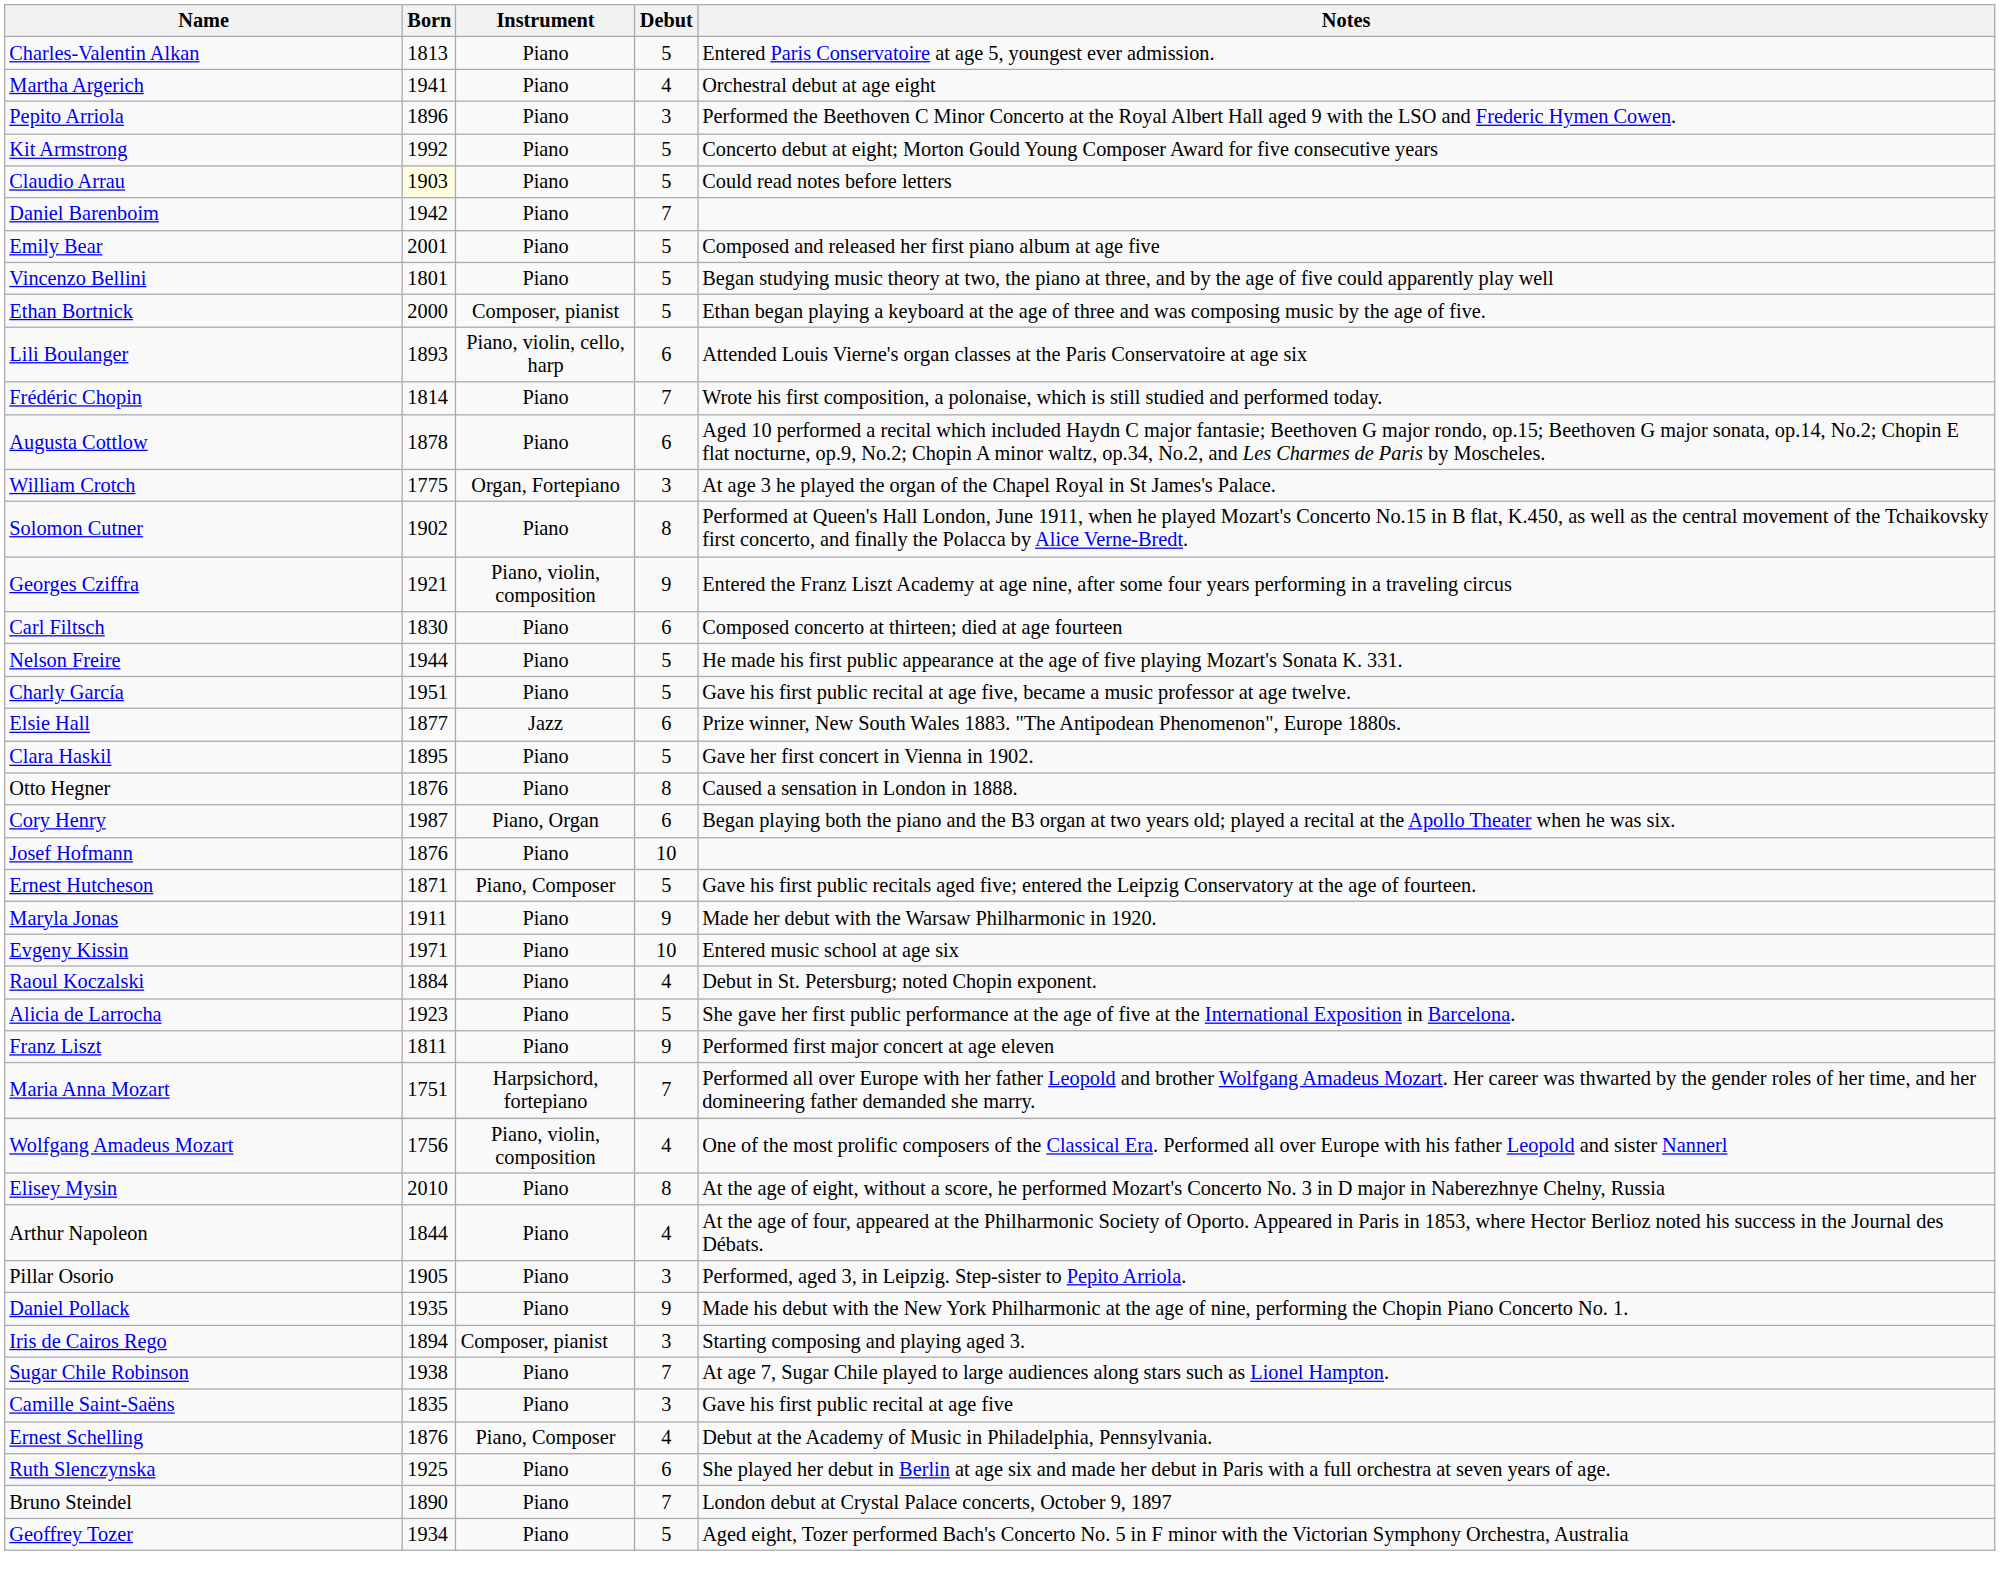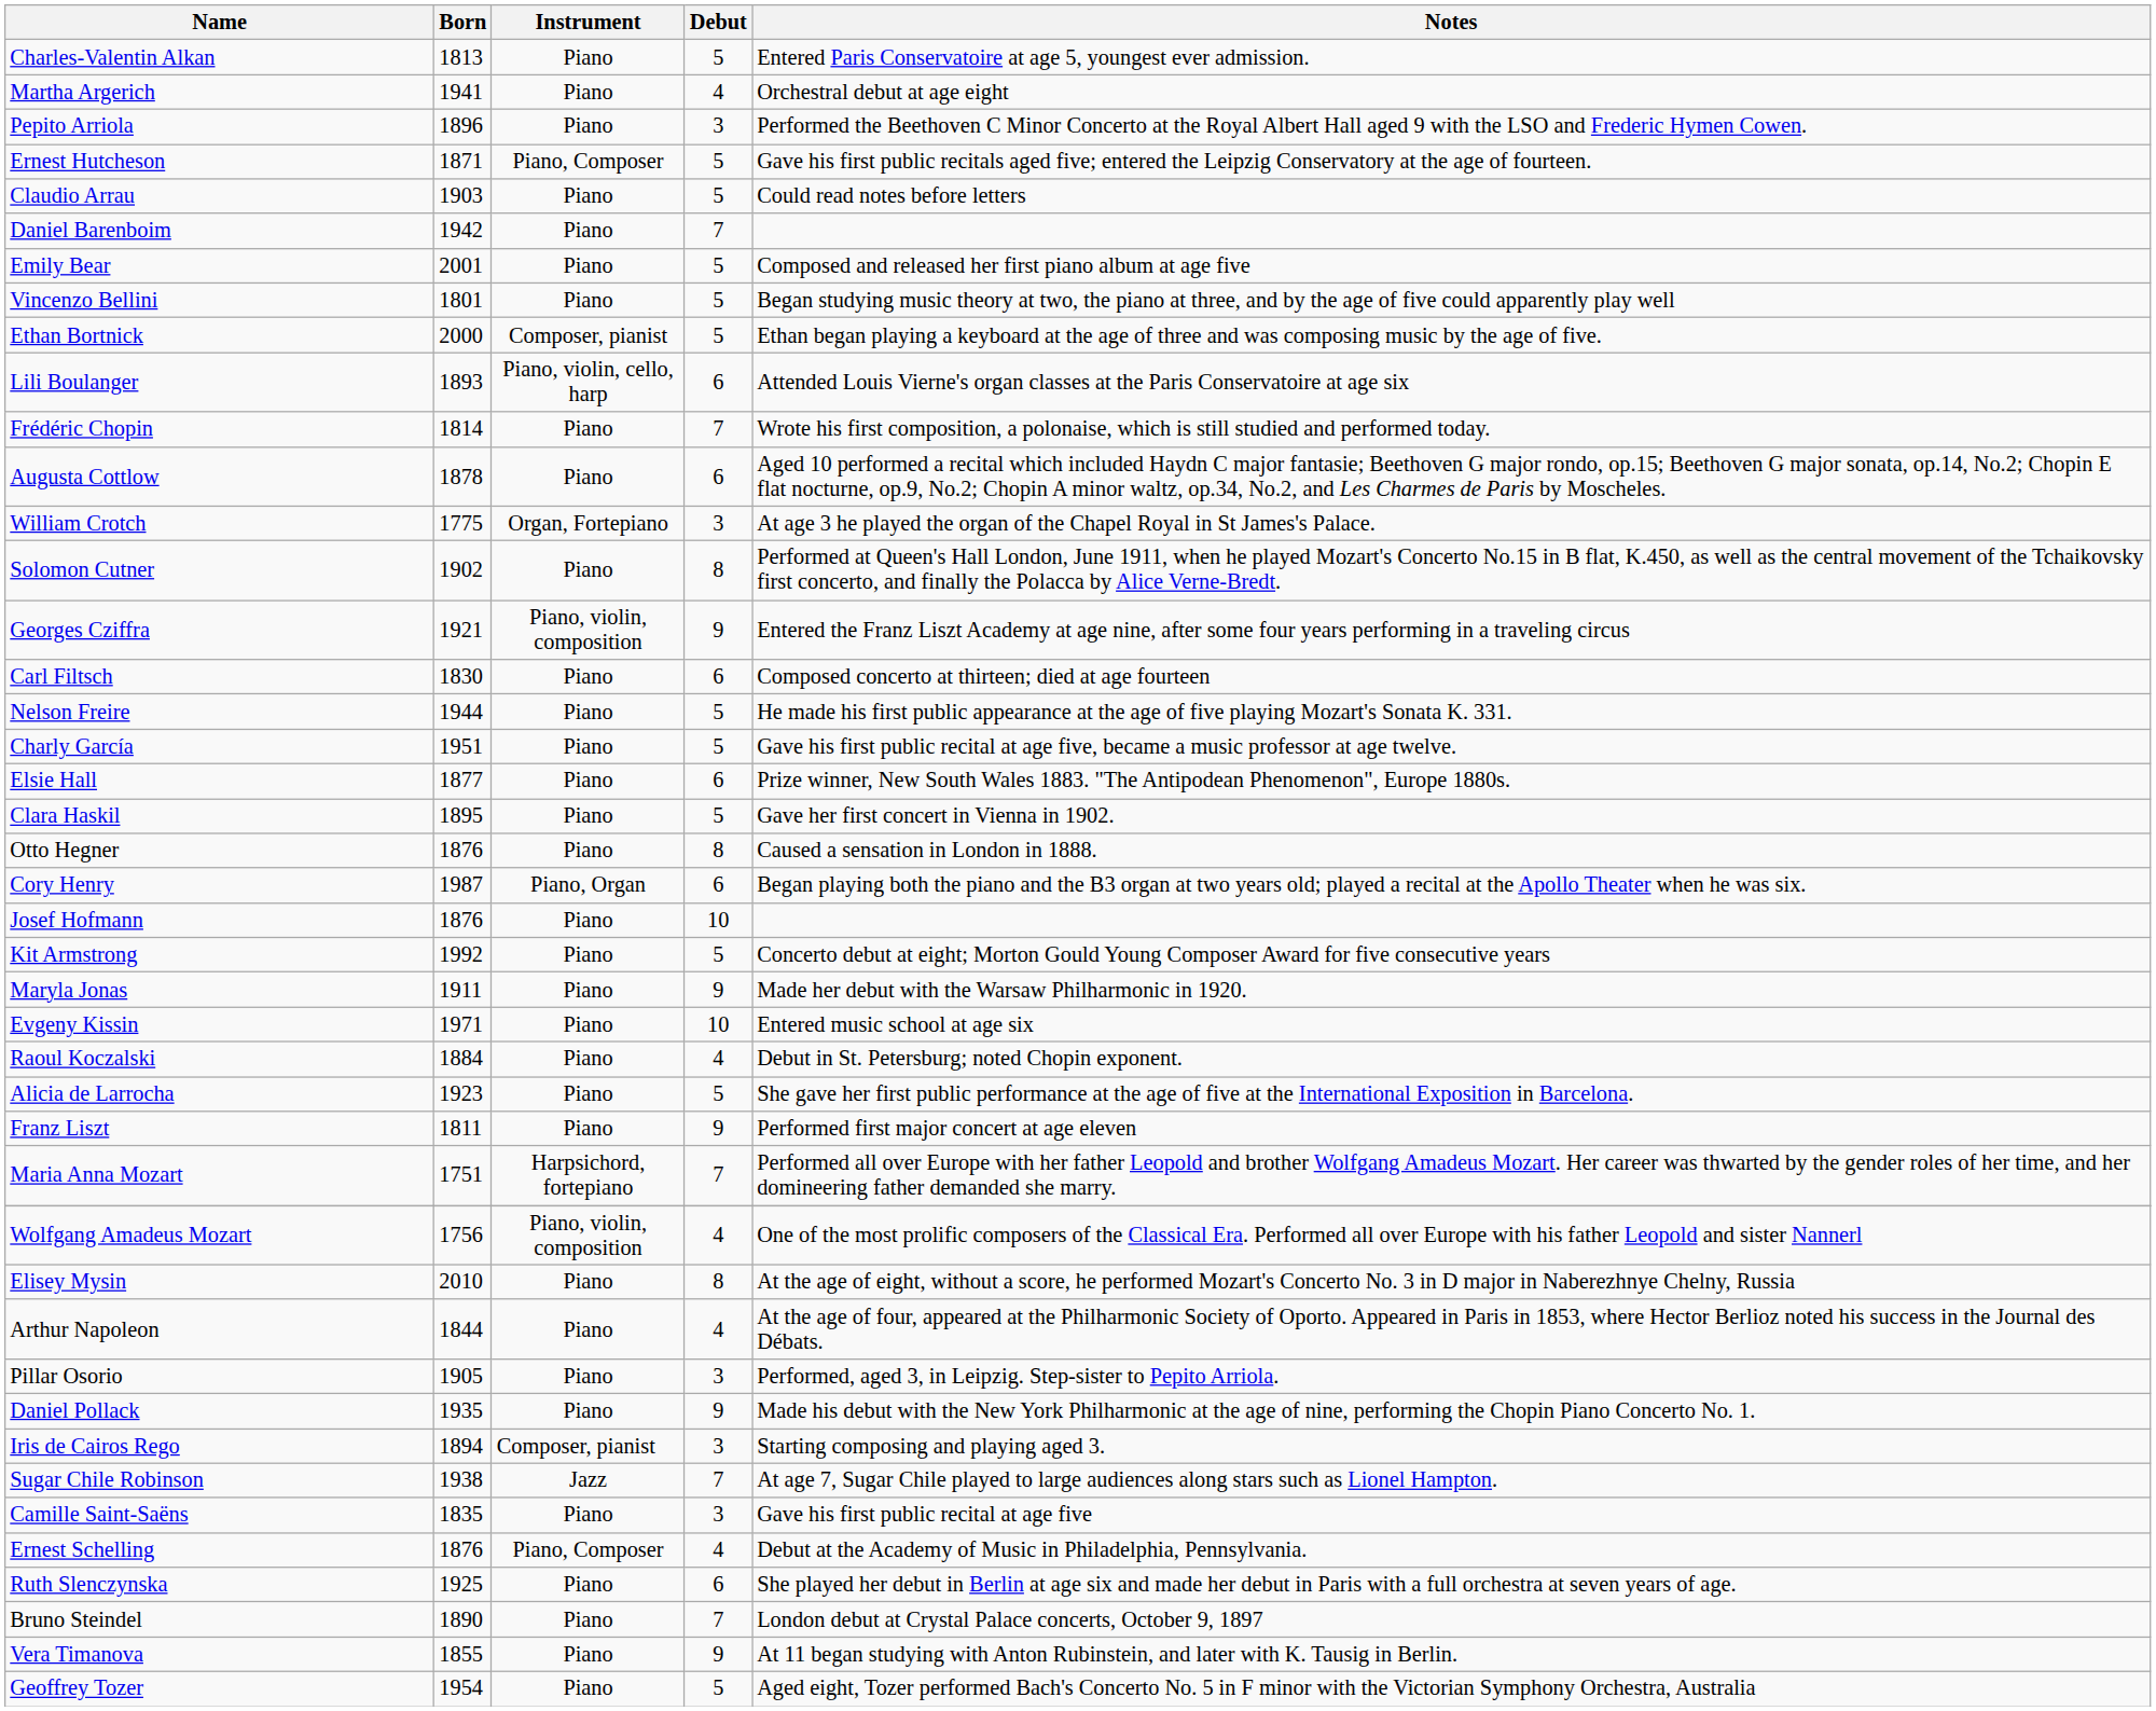rows swapped: Kit Armstrong <-> Ernest Hutcheson
Claudio Arrau | Born: lightyellow background -> no background
Elsie Hall | Instrument: Jazz -> Piano
Sugar Chile Robinson | Instrument: Piano -> Jazz
+ row: Vera Timanova | 1855 | Piano | 9 | At 11 began studying with Anton Rubinstein, and later with K. Tausig in Berlin.
Geoffrey Tozer | Born: 1934 -> 1954
